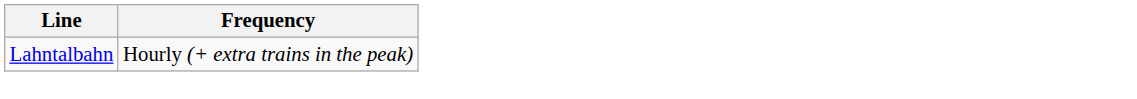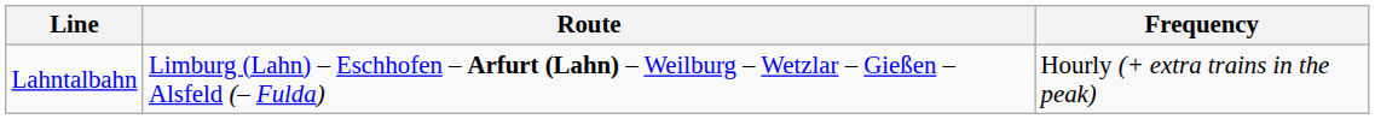+ column: Route | Limburg (Lahn) – Eschhofen – Arfurt (Lahn) – Weilburg – Wetzlar – Gießen – Alsfeld (– Fulda)
